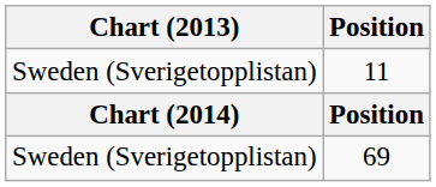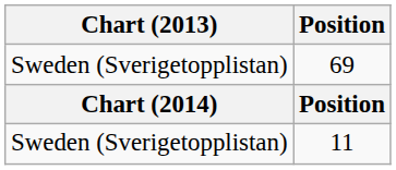rows swapped: 11 <-> 69
